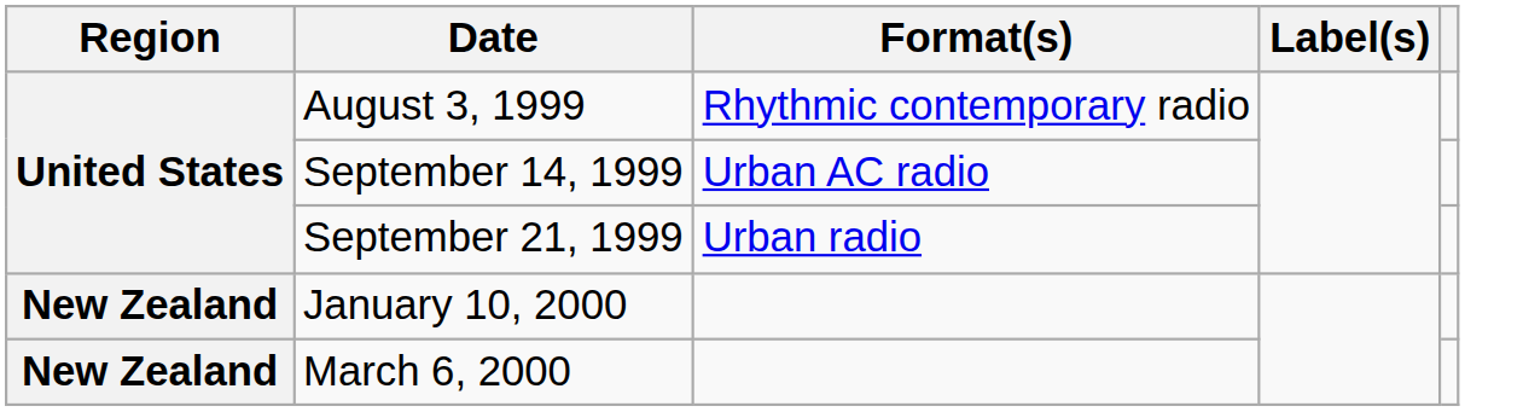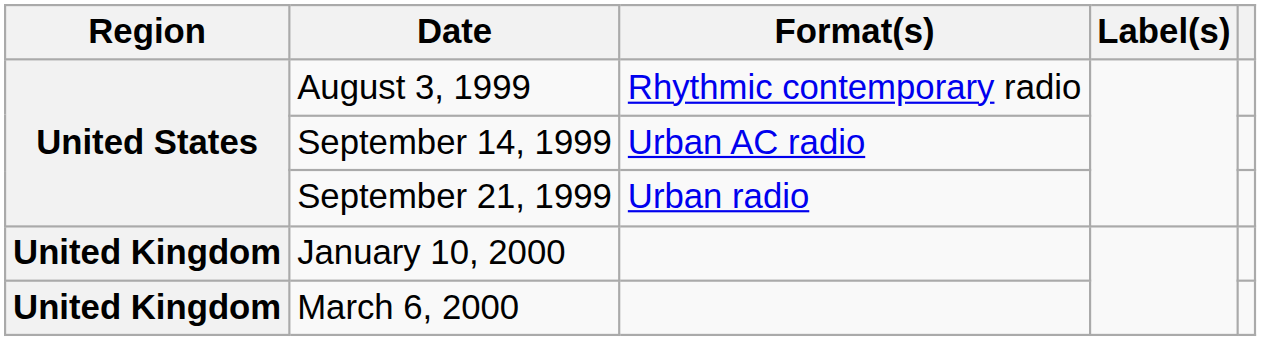January 10, 2000 | Region: New Zealand -> United Kingdom
March 6, 2000 | Region: New Zealand -> United Kingdom
